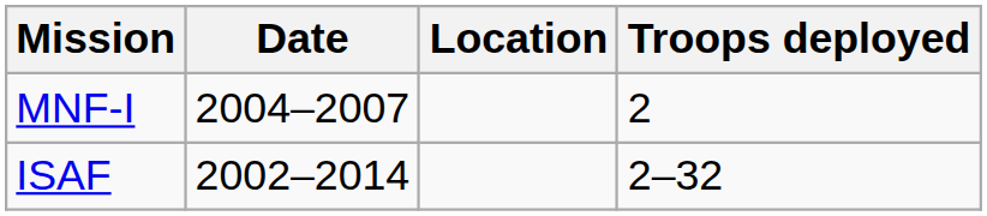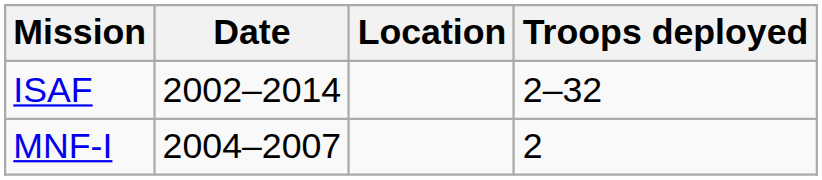rows swapped: MNF-I <-> ISAF
